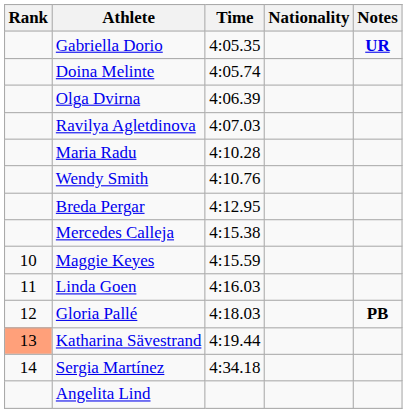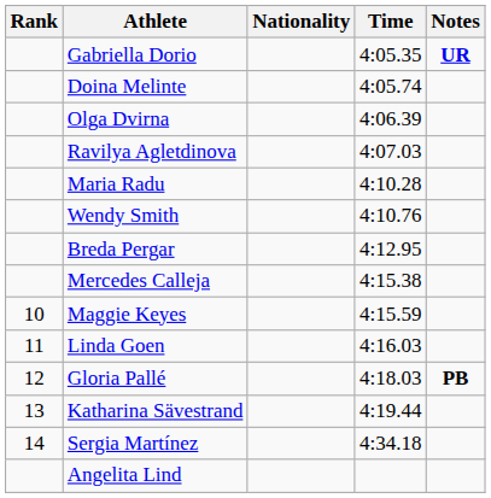columns swapped: Nationality <-> Time
Katharina Sävestrand | Rank: lightsalmon background -> no background
